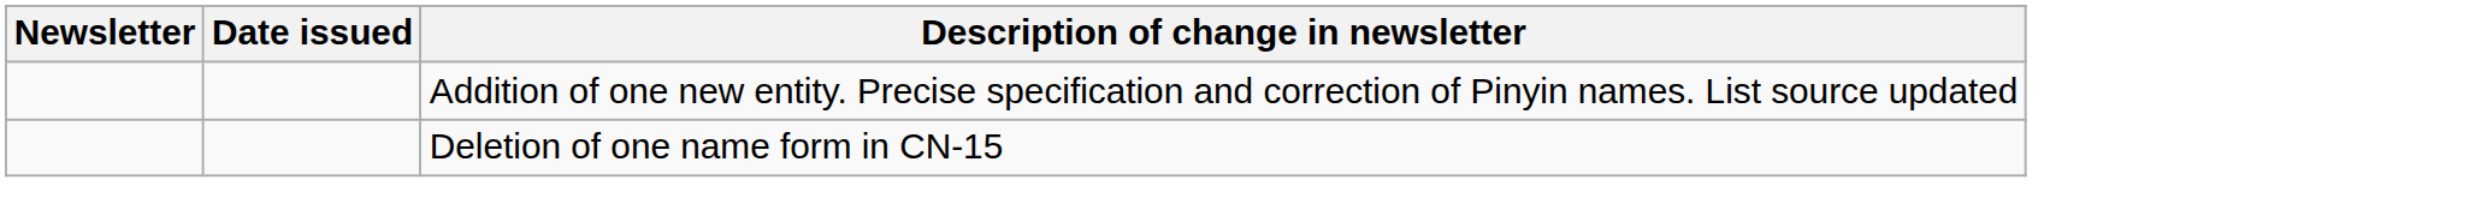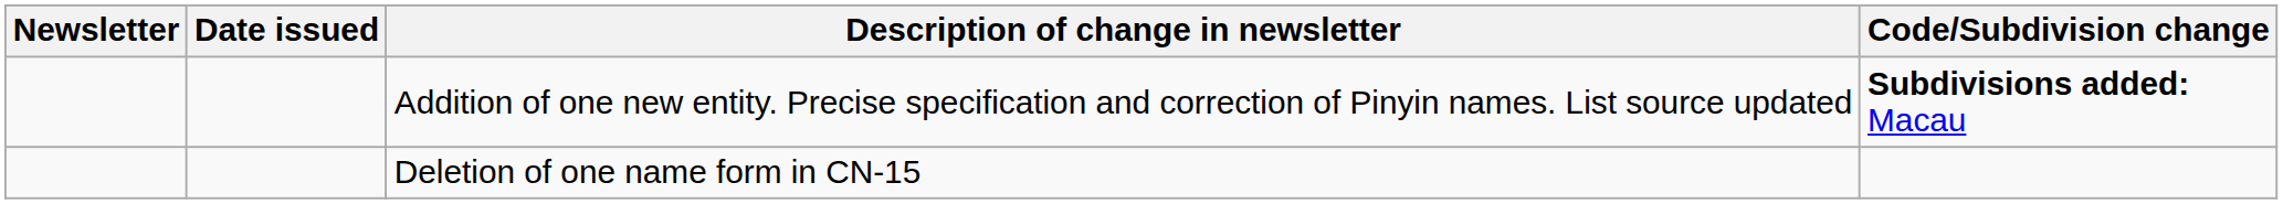+ column: Code/Subdivision change | Subdivisions added: Macau
